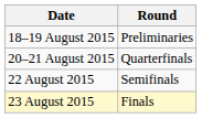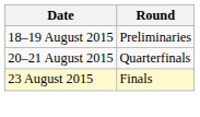- row: 22 August 2015 | Semifinals
